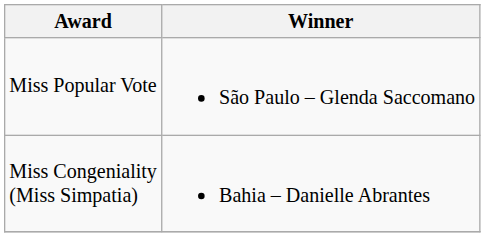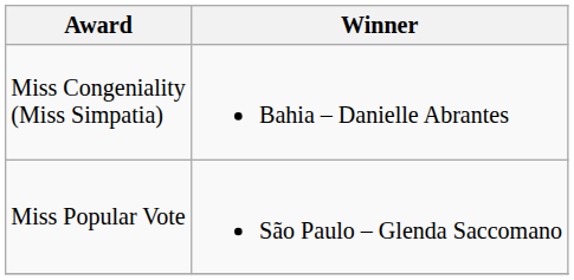rows swapped: Miss Congeniality (Miss Simpatia) <-> Miss Popular Vote
